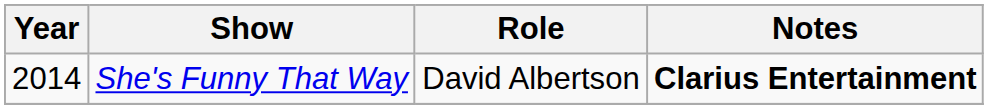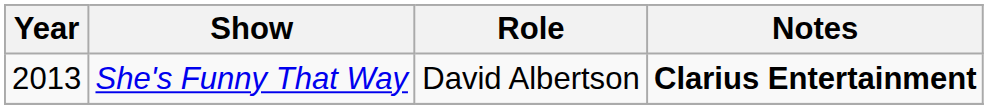She's Funny That Way | Year: 2014 -> 2013
